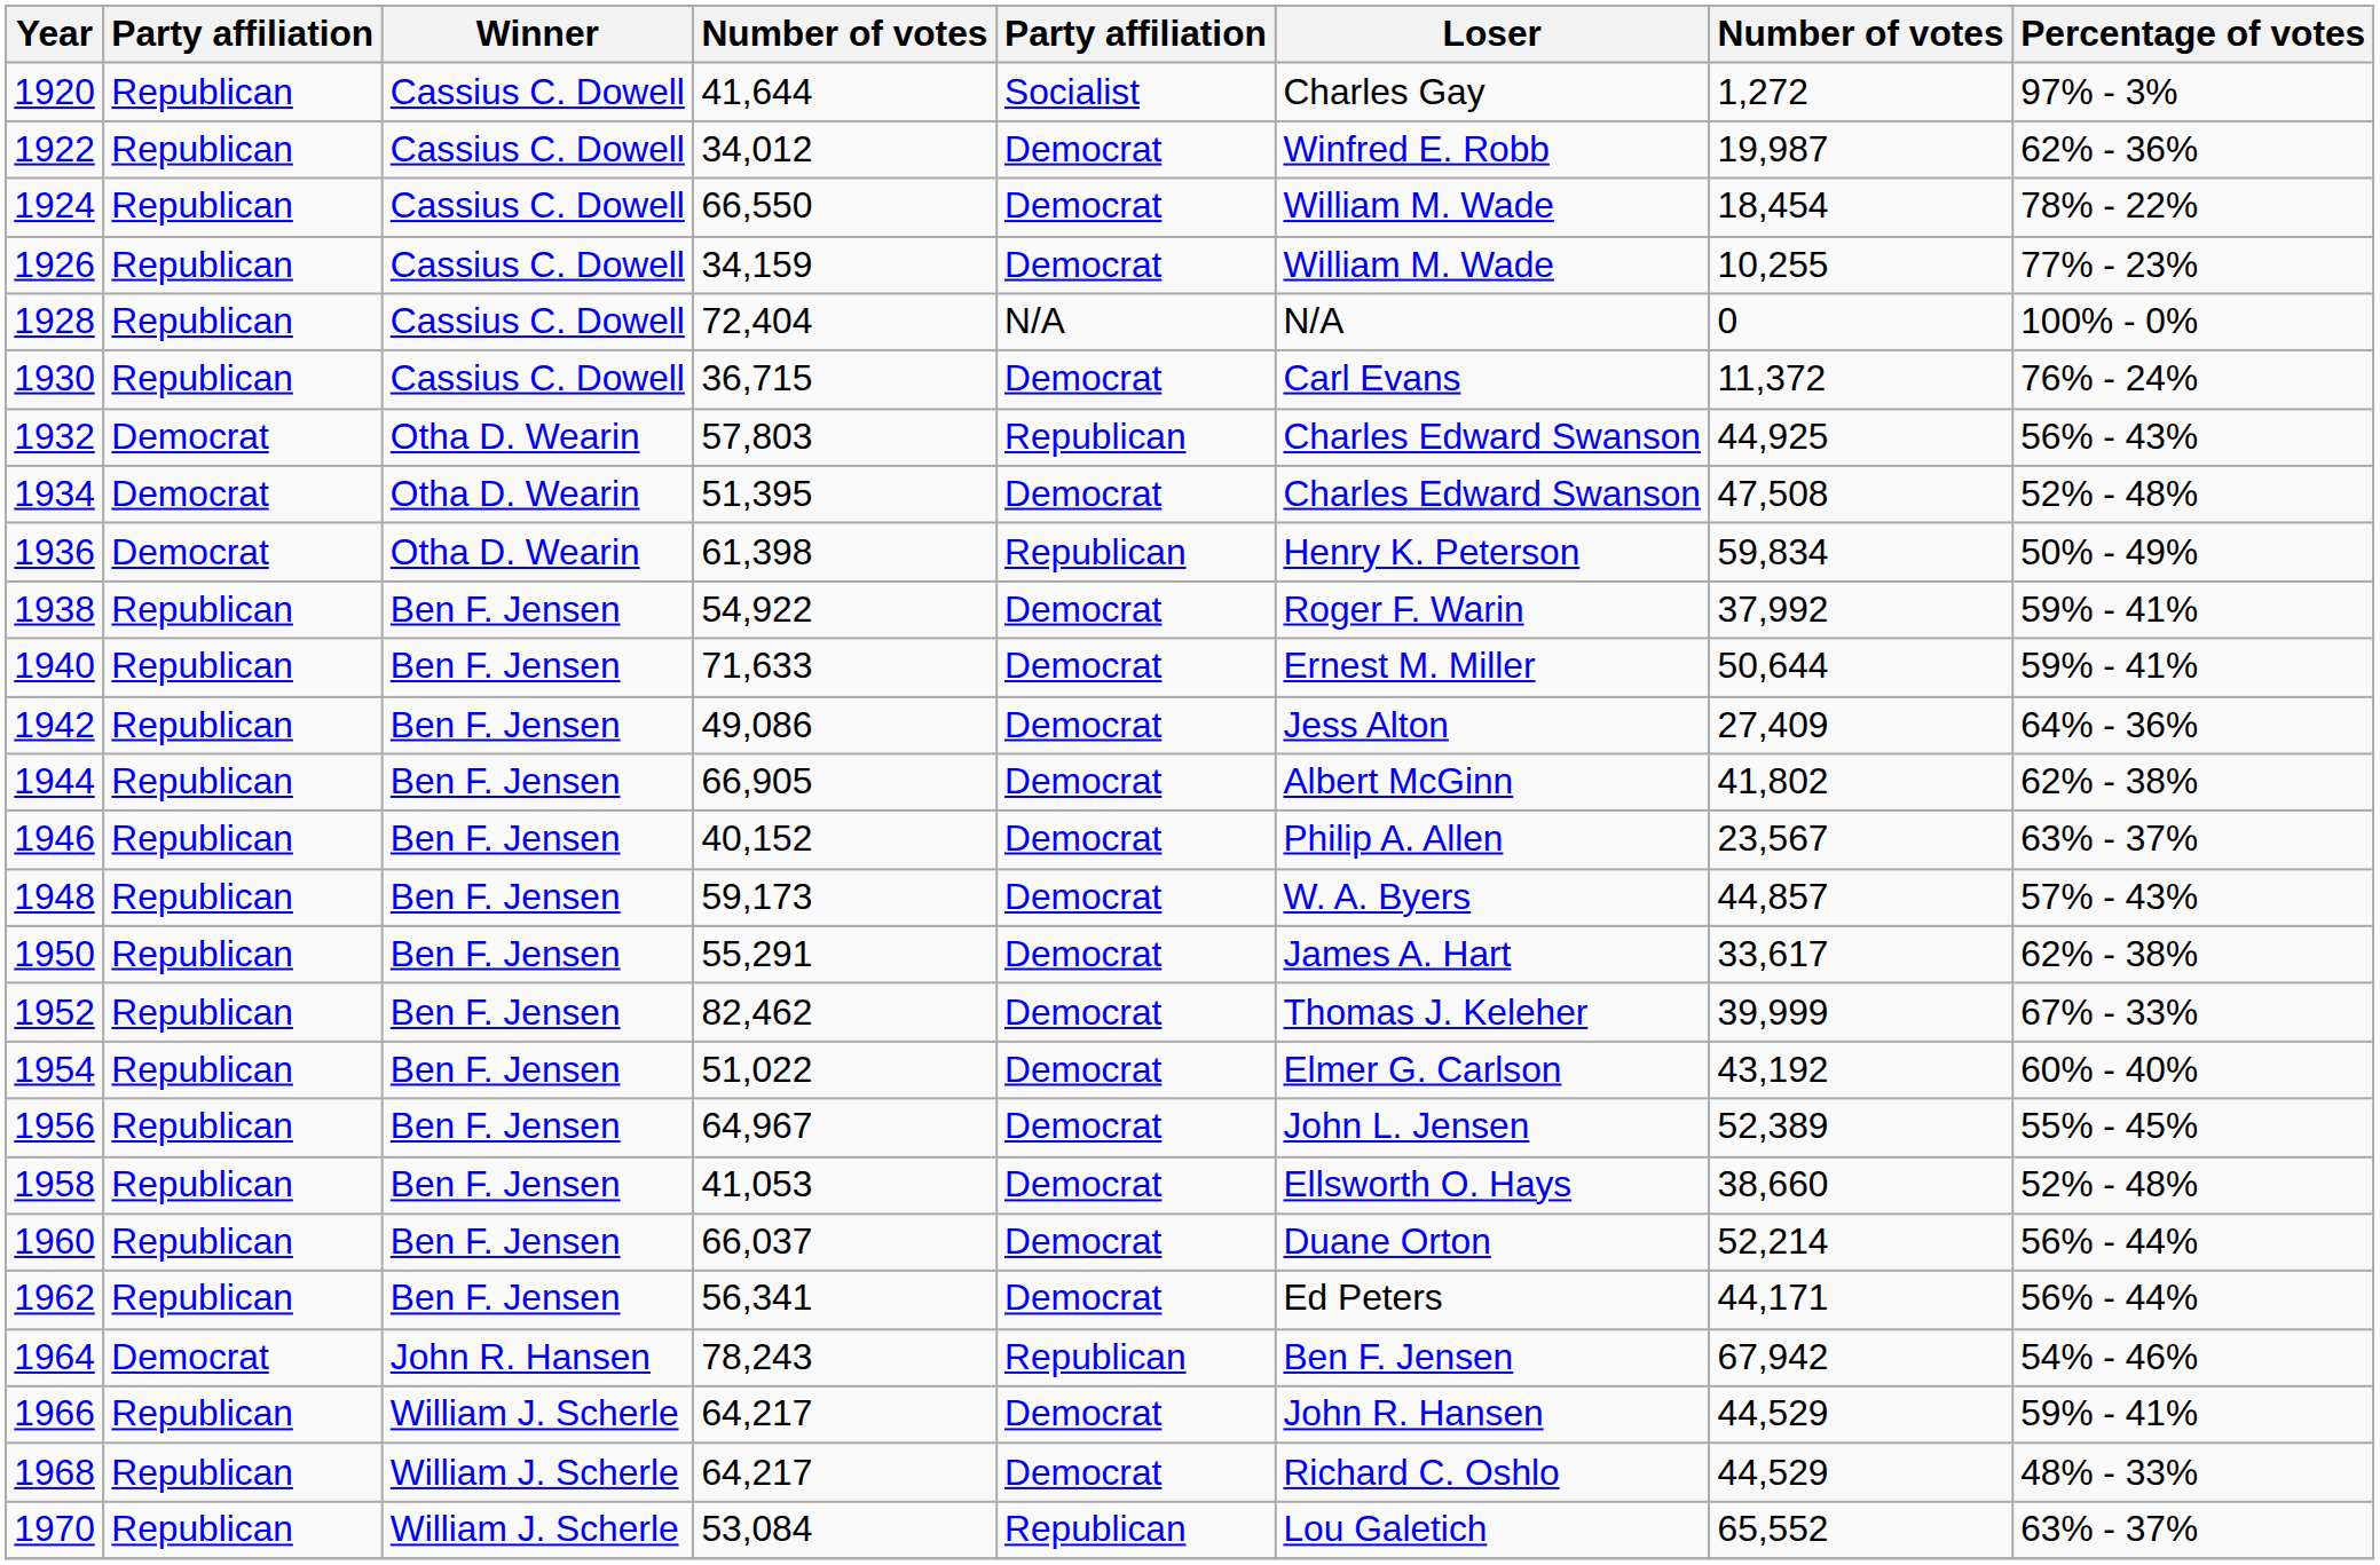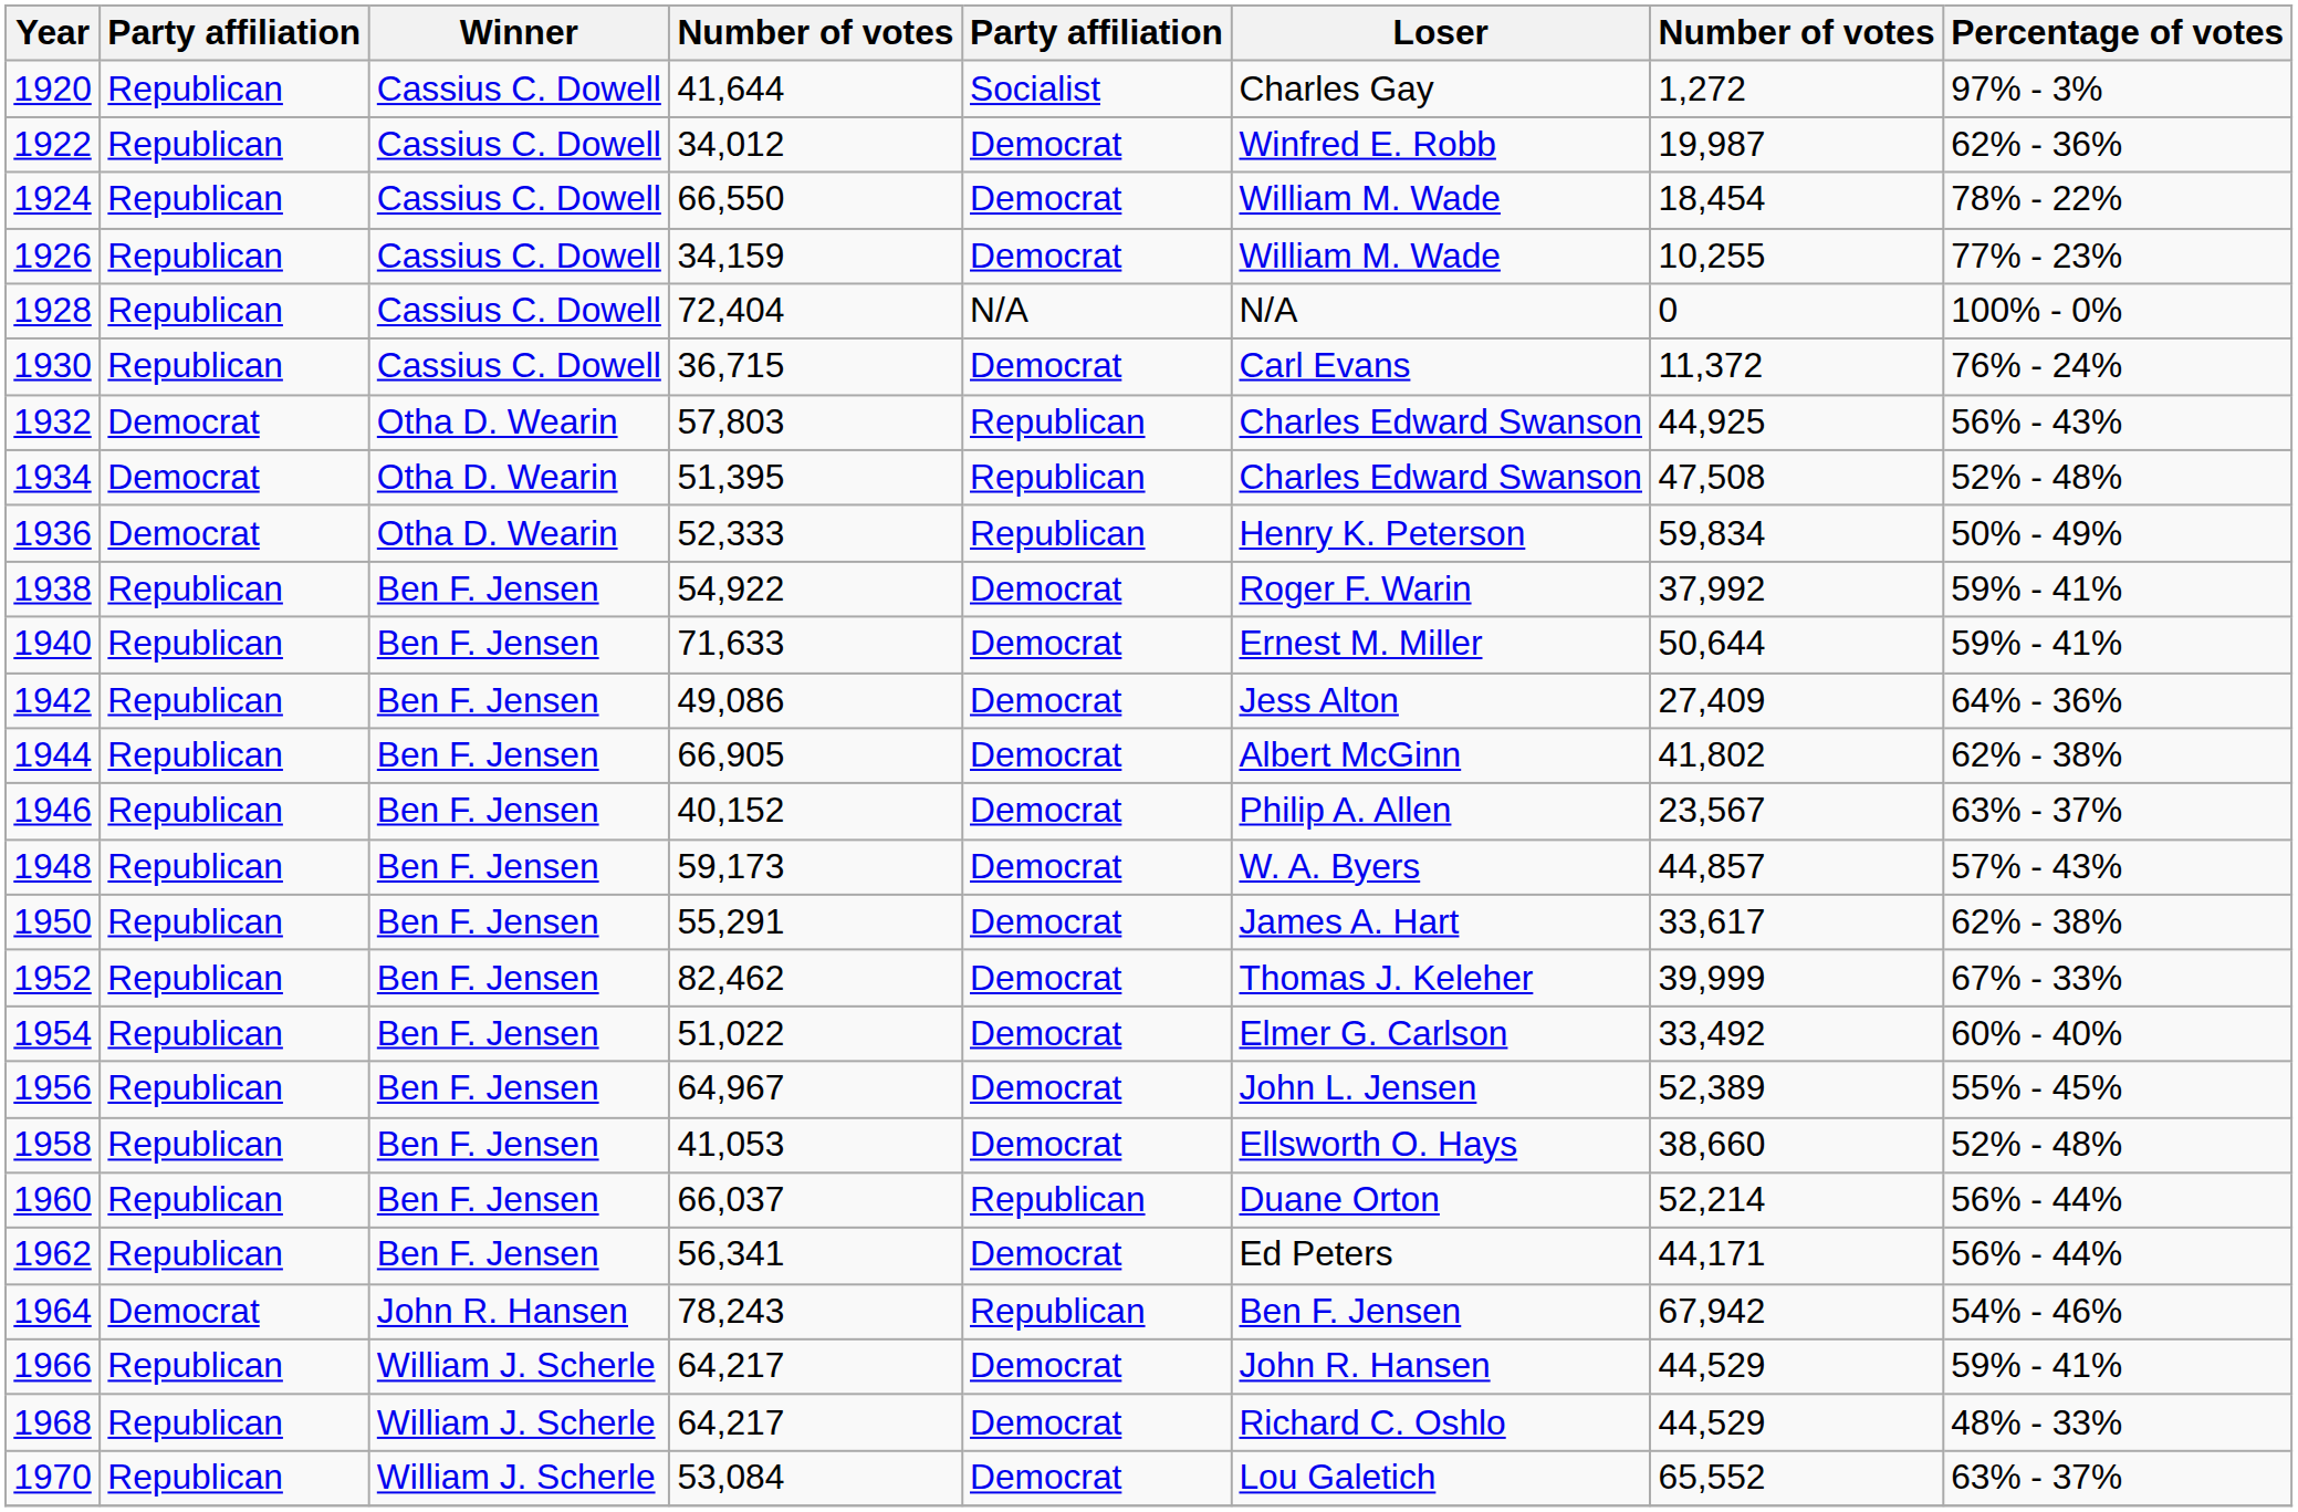1934 | column 5: Democrat -> Republican
1936 | column 4: 61,398 -> 52,333
1954 | column 7: 43,192 -> 33,492
1960 | column 5: Democrat -> Republican
1970 | column 5: Republican -> Democrat
